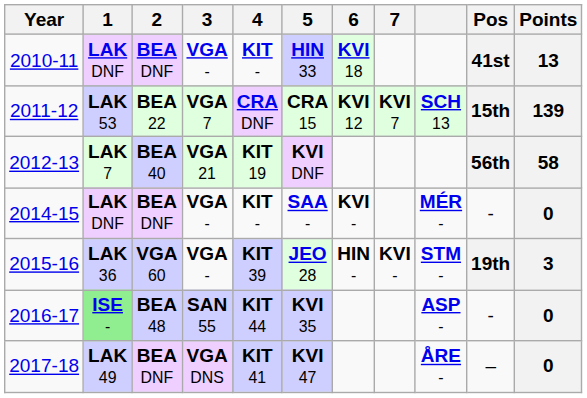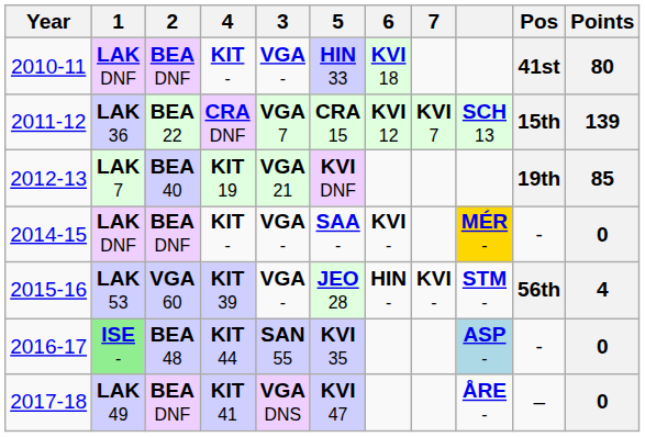columns swapped: 3 <-> 4
2010-11 | Points: 13 -> 80
2011-12 | 1: LAK 53 -> LAK 36
2012-13 | Pos: 56th -> 19th
2012-13 | Points: 58 -> 85
2014-15 | column 9: no background -> gold background
2015-16 | 1: LAK 36 -> LAK 53
2015-16 | Pos: 19th -> 56th
2015-16 | Points: 3 -> 4
2016-17 | column 9: no background -> lightblue background
